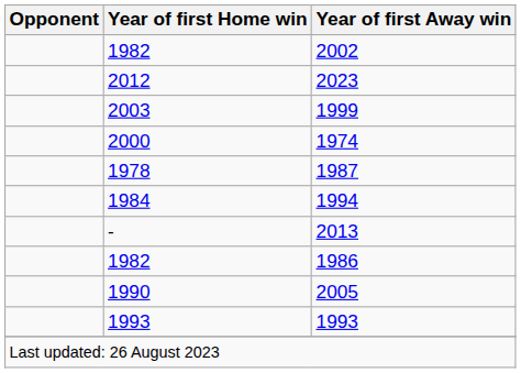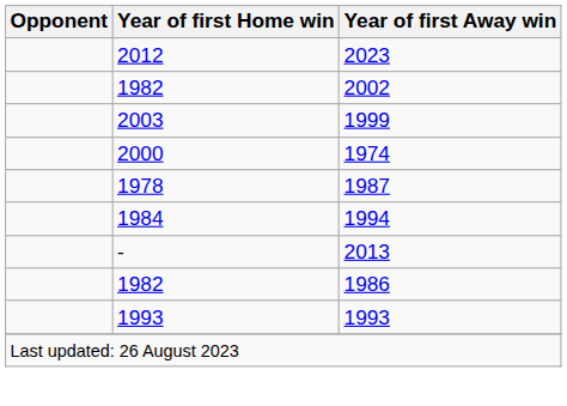rows swapped: 2023 <-> 2002
- row: 1990 | 2005
